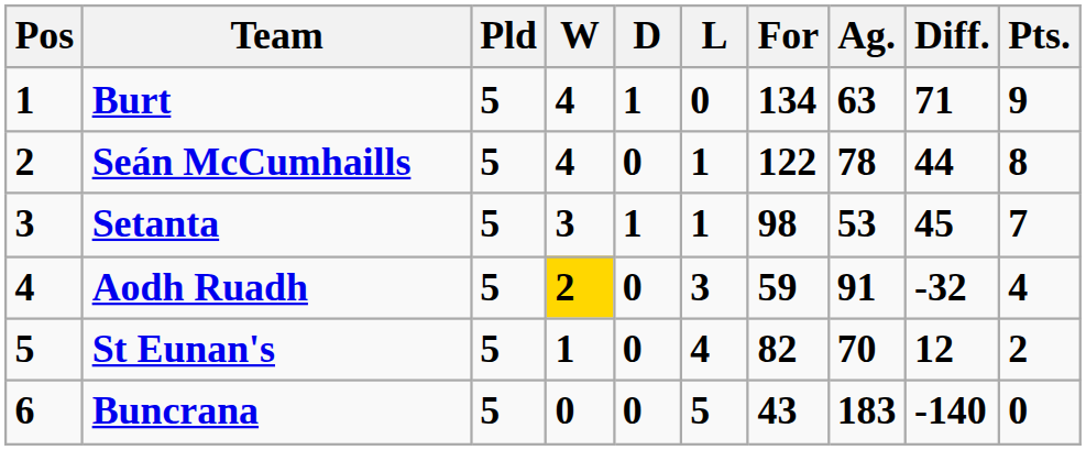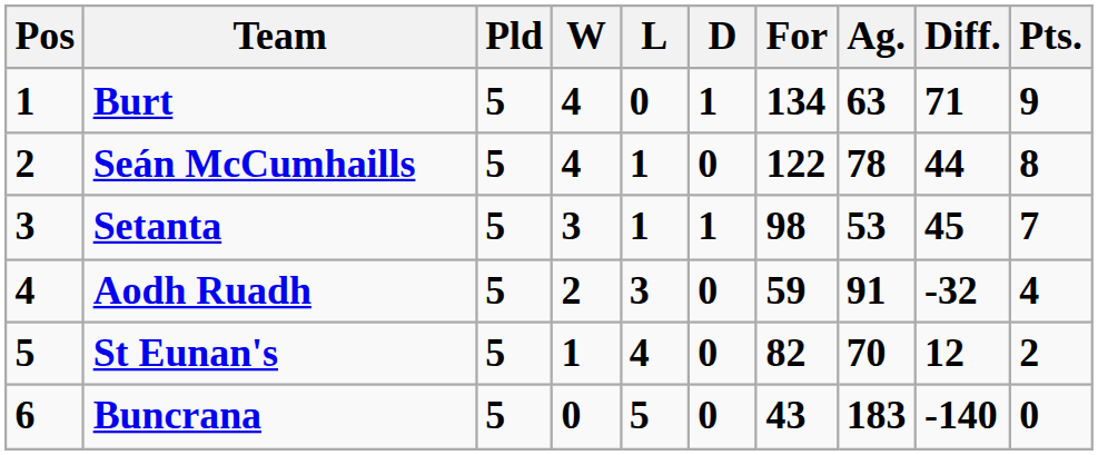columns swapped: D <-> L
Aodh Ruadh | W: gold background -> no background
